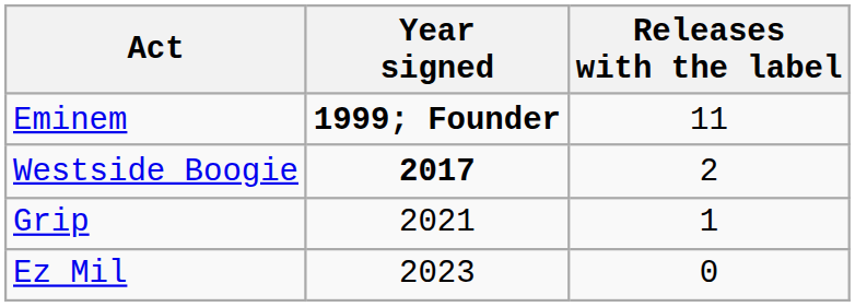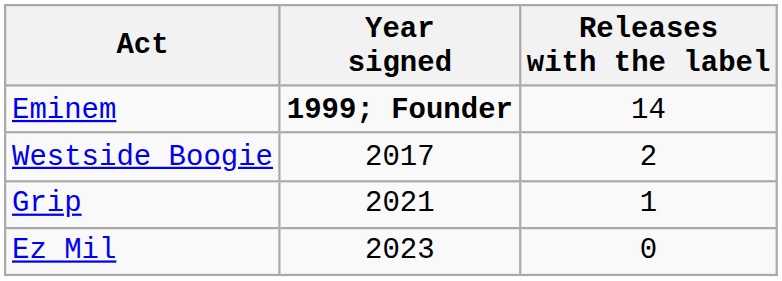Eminem | Releases with the label: 11 -> 14
Westside Boogie | Year signed: bold -> normal
